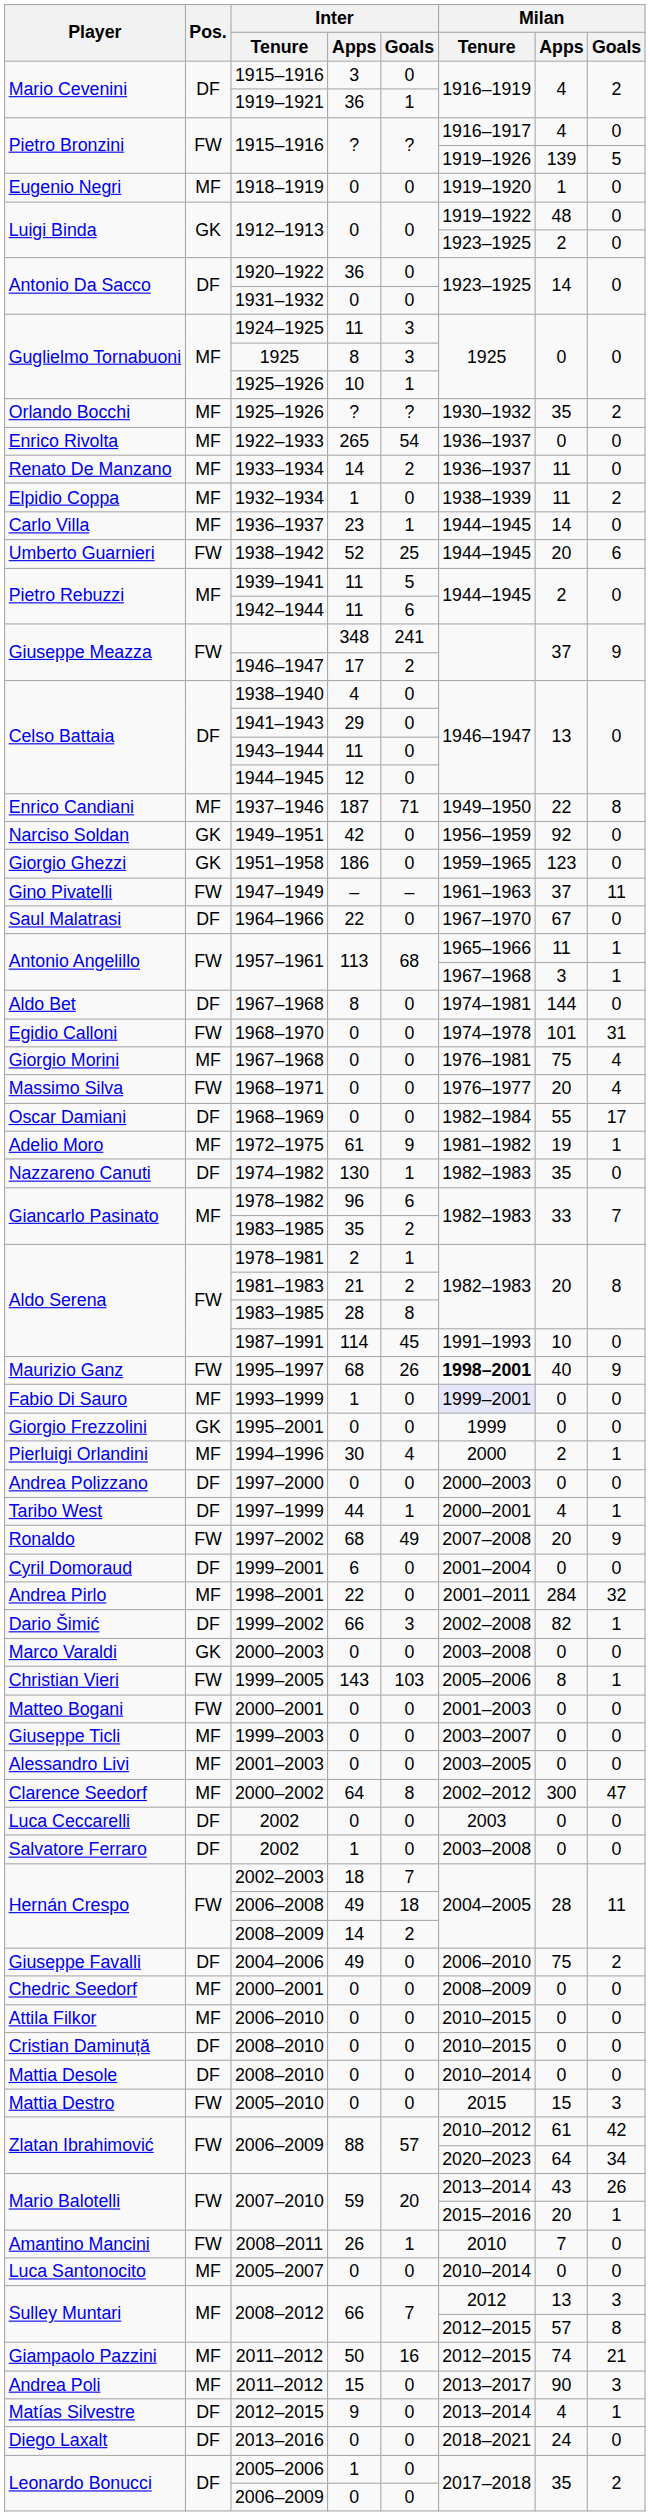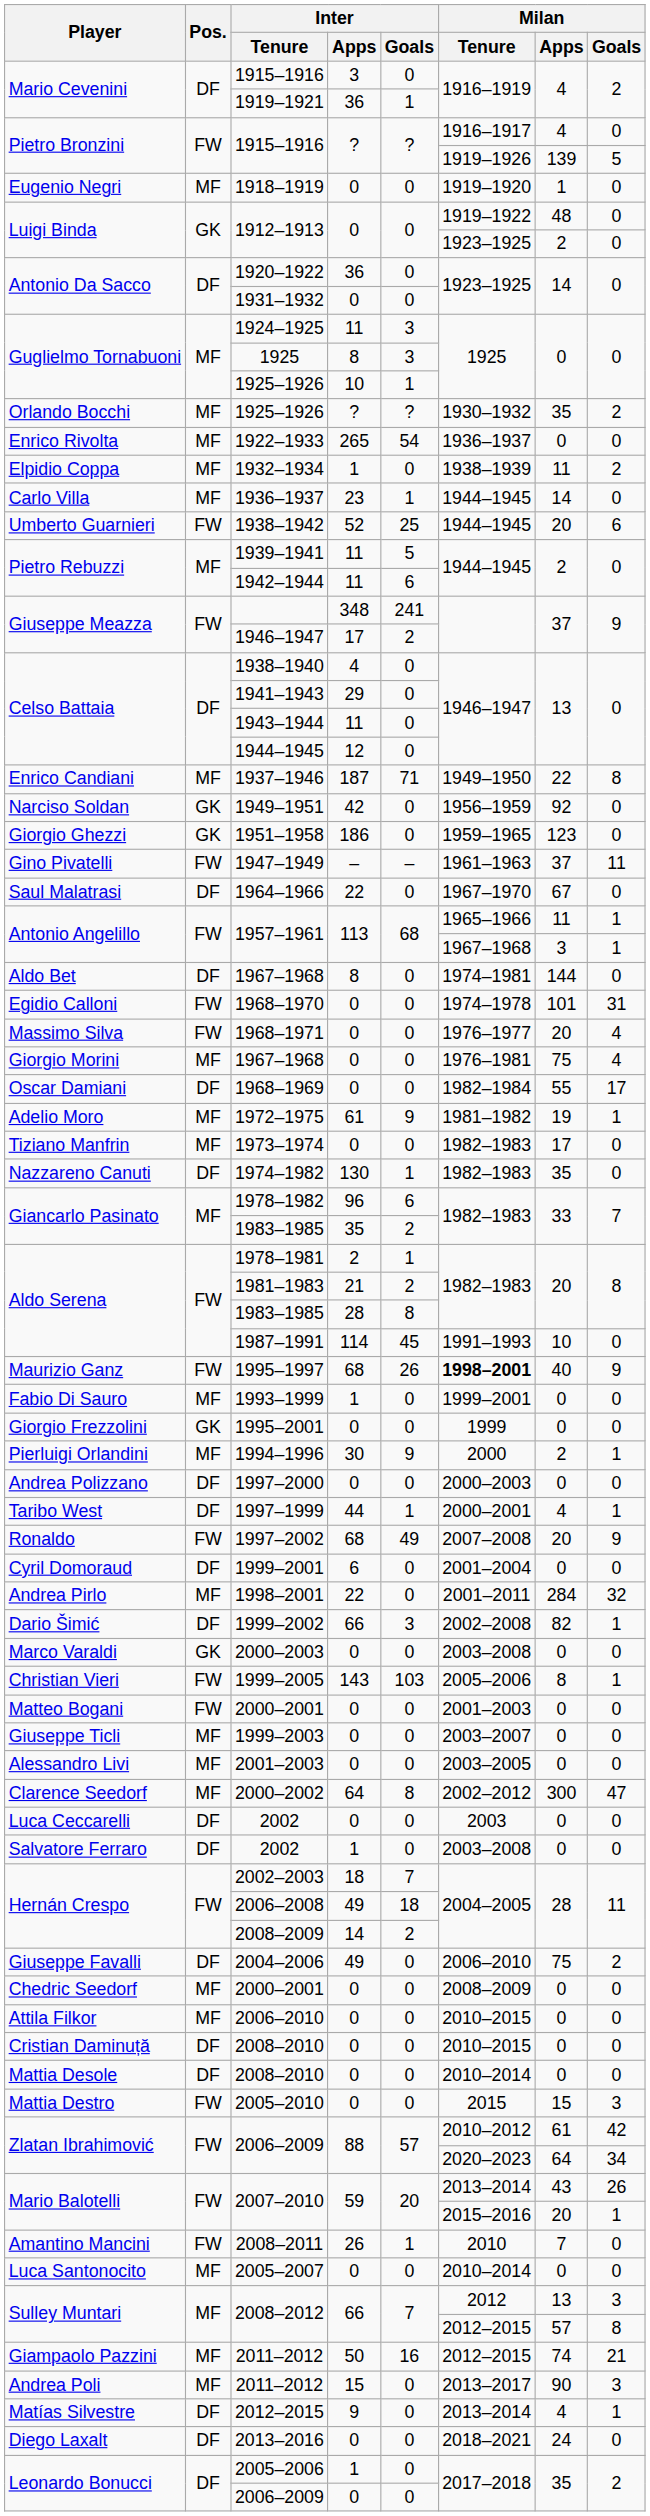- row: Renato De Manzano | MF | 1933–1934 | 14 | 2 | 1936–1937 | 11 | 0
rows swapped: 1968–1971 <-> Giorgio Morini / 1967–1968
+ row: Tiziano Manfrin | MF | 1973–1974 | 0 | 0 | 1982–1983 | 17 | 0
1993–1999 | Milan / Tenure: lavender background -> no background
1994–1996 | Inter / Goals: 4 -> 9
